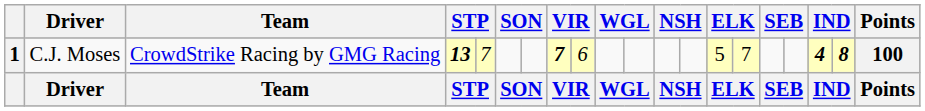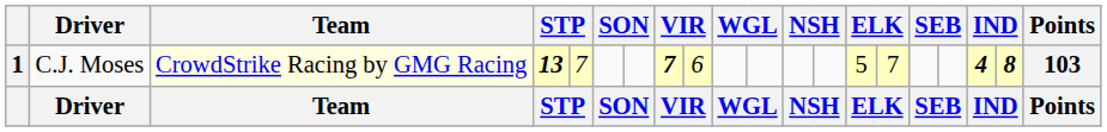1 | Team: no background -> lightyellow background
1 | Points: 100 -> 103
